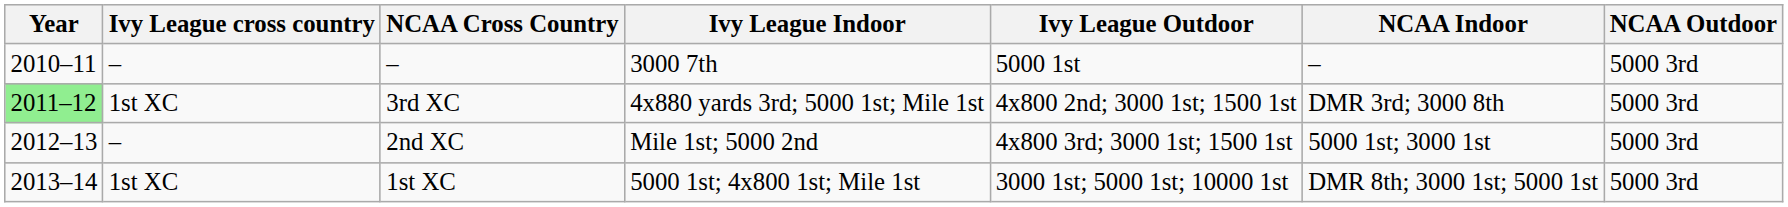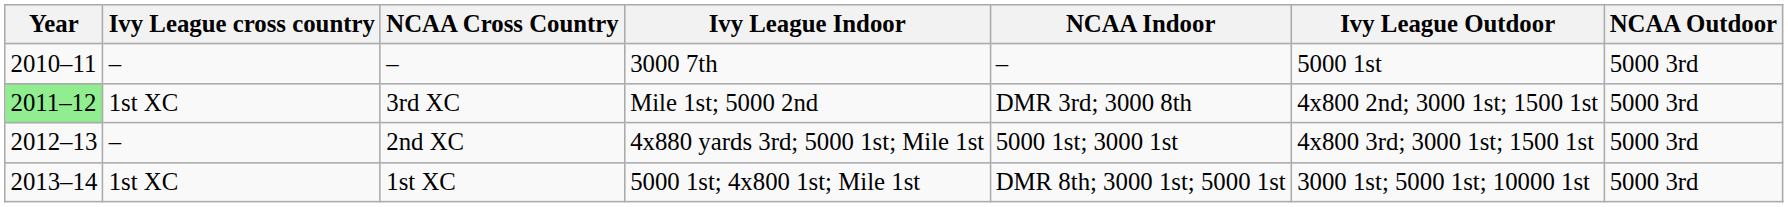columns swapped: NCAA Indoor <-> Ivy League Outdoor
3rd XC | Ivy League Indoor: 4x880 yards 3rd; 5000 1st; Mile 1st -> Mile 1st; 5000 2nd
2nd XC | Ivy League Indoor: Mile 1st; 5000 2nd -> 4x880 yards 3rd; 5000 1st; Mile 1st
